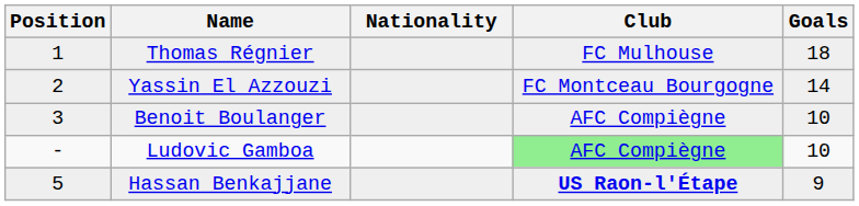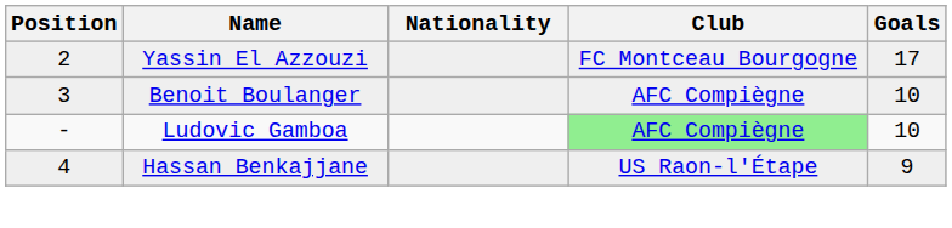- row: 1 | Thomas Régnier | FC Mulhouse | 18
Yassin El Azzouzi | Goals: 14 -> 17
Hassan Benkajjane | Position: 5 -> 4
Hassan Benkajjane | Club: bold -> normal
